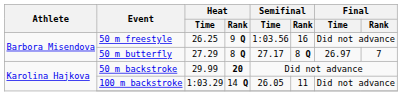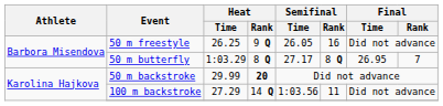50 m freestyle | Semifinal / Time: 1:03.56 -> 26.05
50 m butterfly | Heat / Time: 27.29 -> 1:03.29
50 m butterfly | Final / Time: 26.97 -> 26.95
100 m backstroke | Heat / Time: 1:03.29 -> 27.29
100 m backstroke | Semifinal / Time: 26.05 -> 1:03.56
